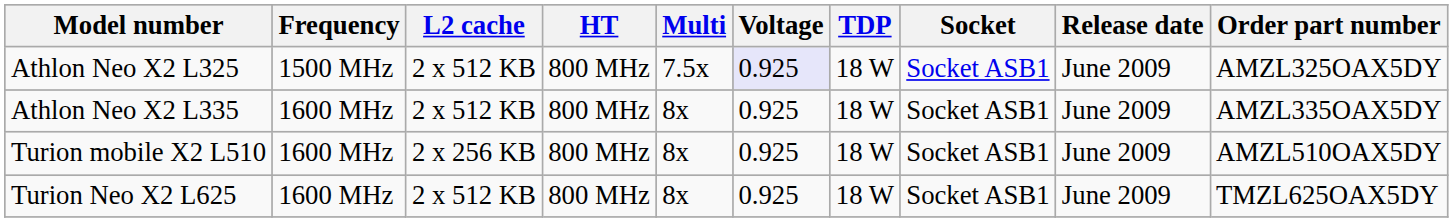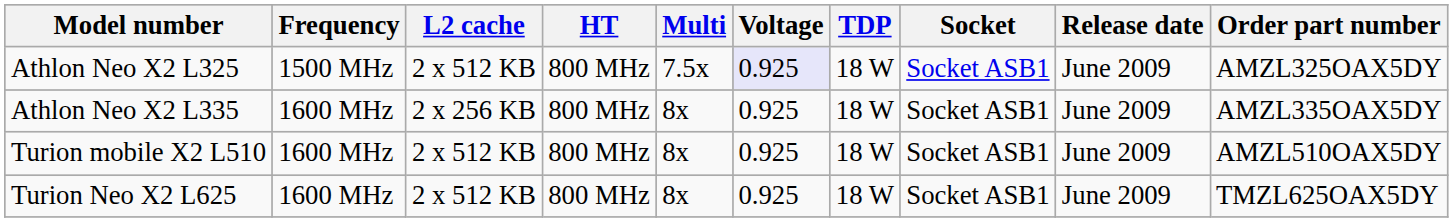Athlon Neo X2 L335 | L2 cache: 2 x 512 KB -> 2 x 256 KB
Turion mobile X2 L510 | L2 cache: 2 x 256 KB -> 2 x 512 KB
